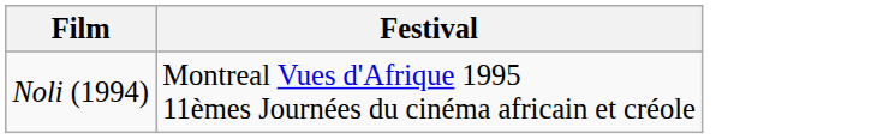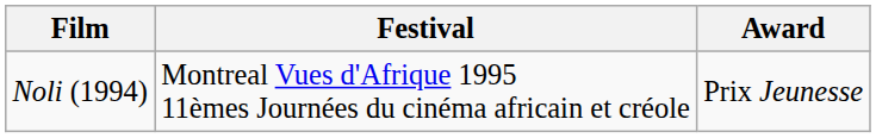+ column: Award | Prix Jeunesse
